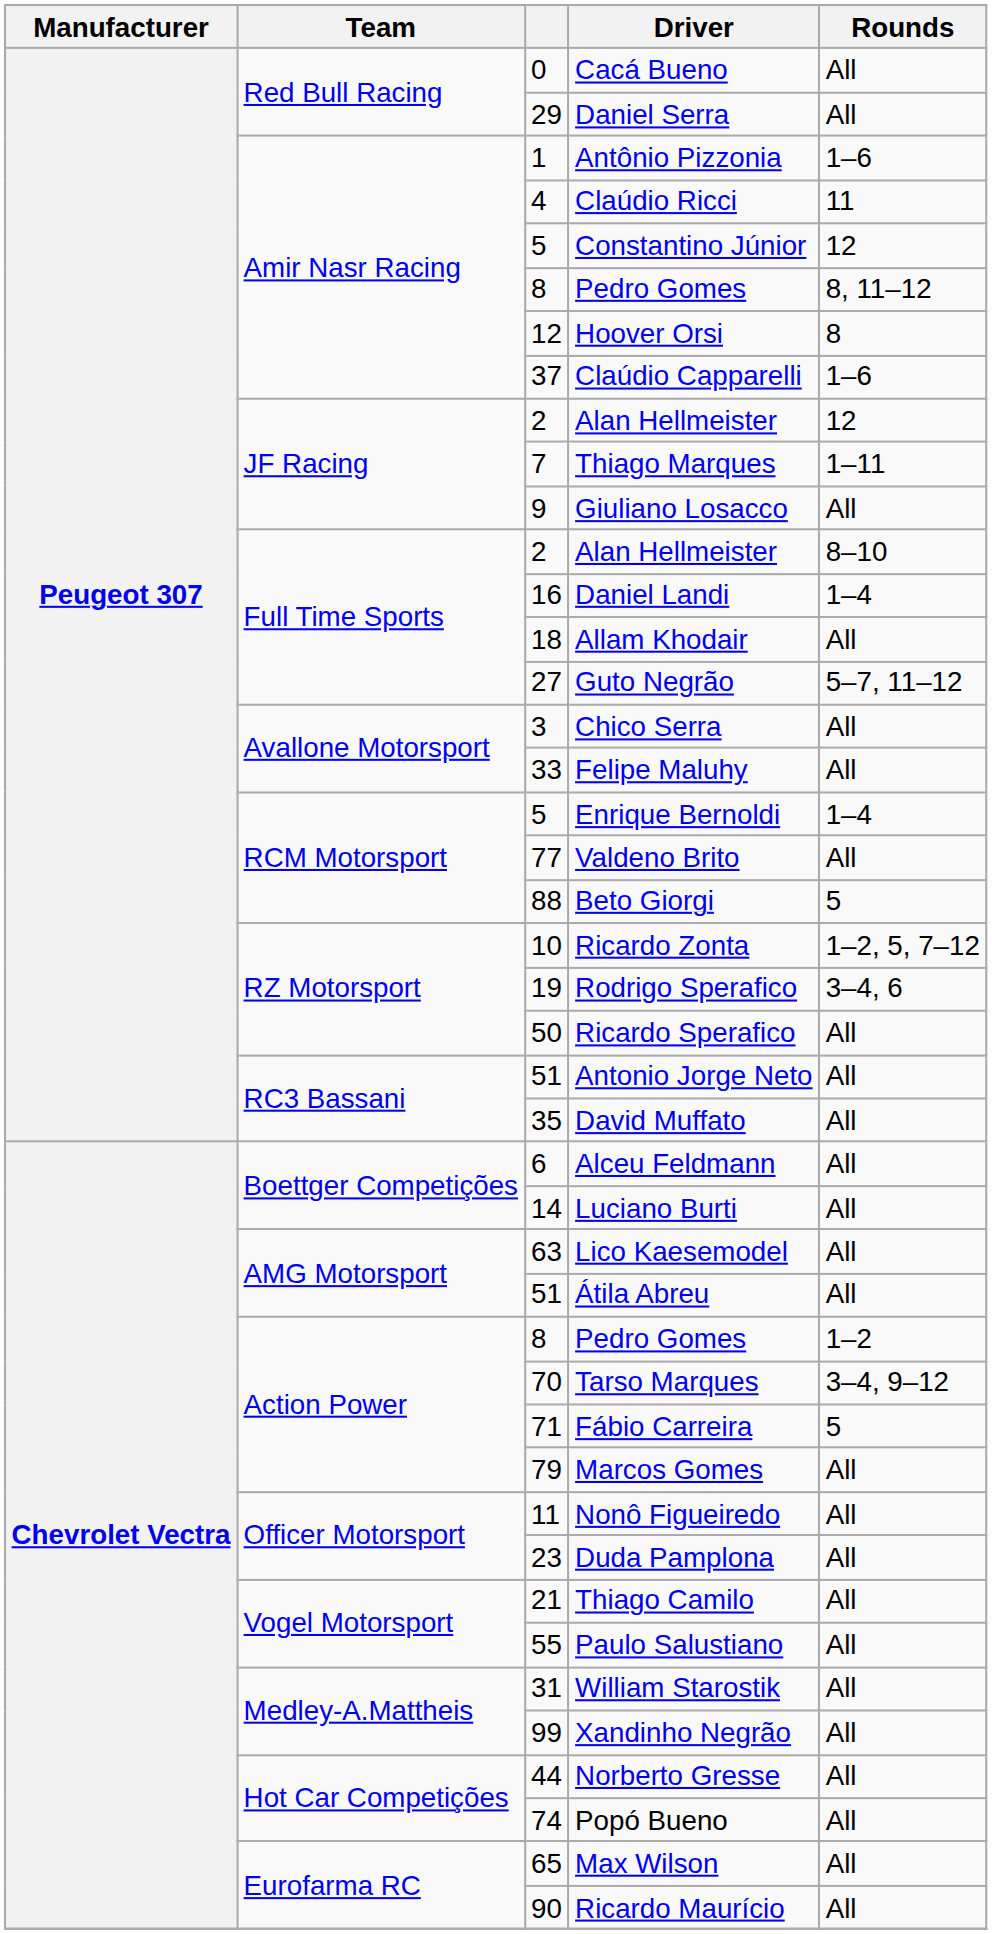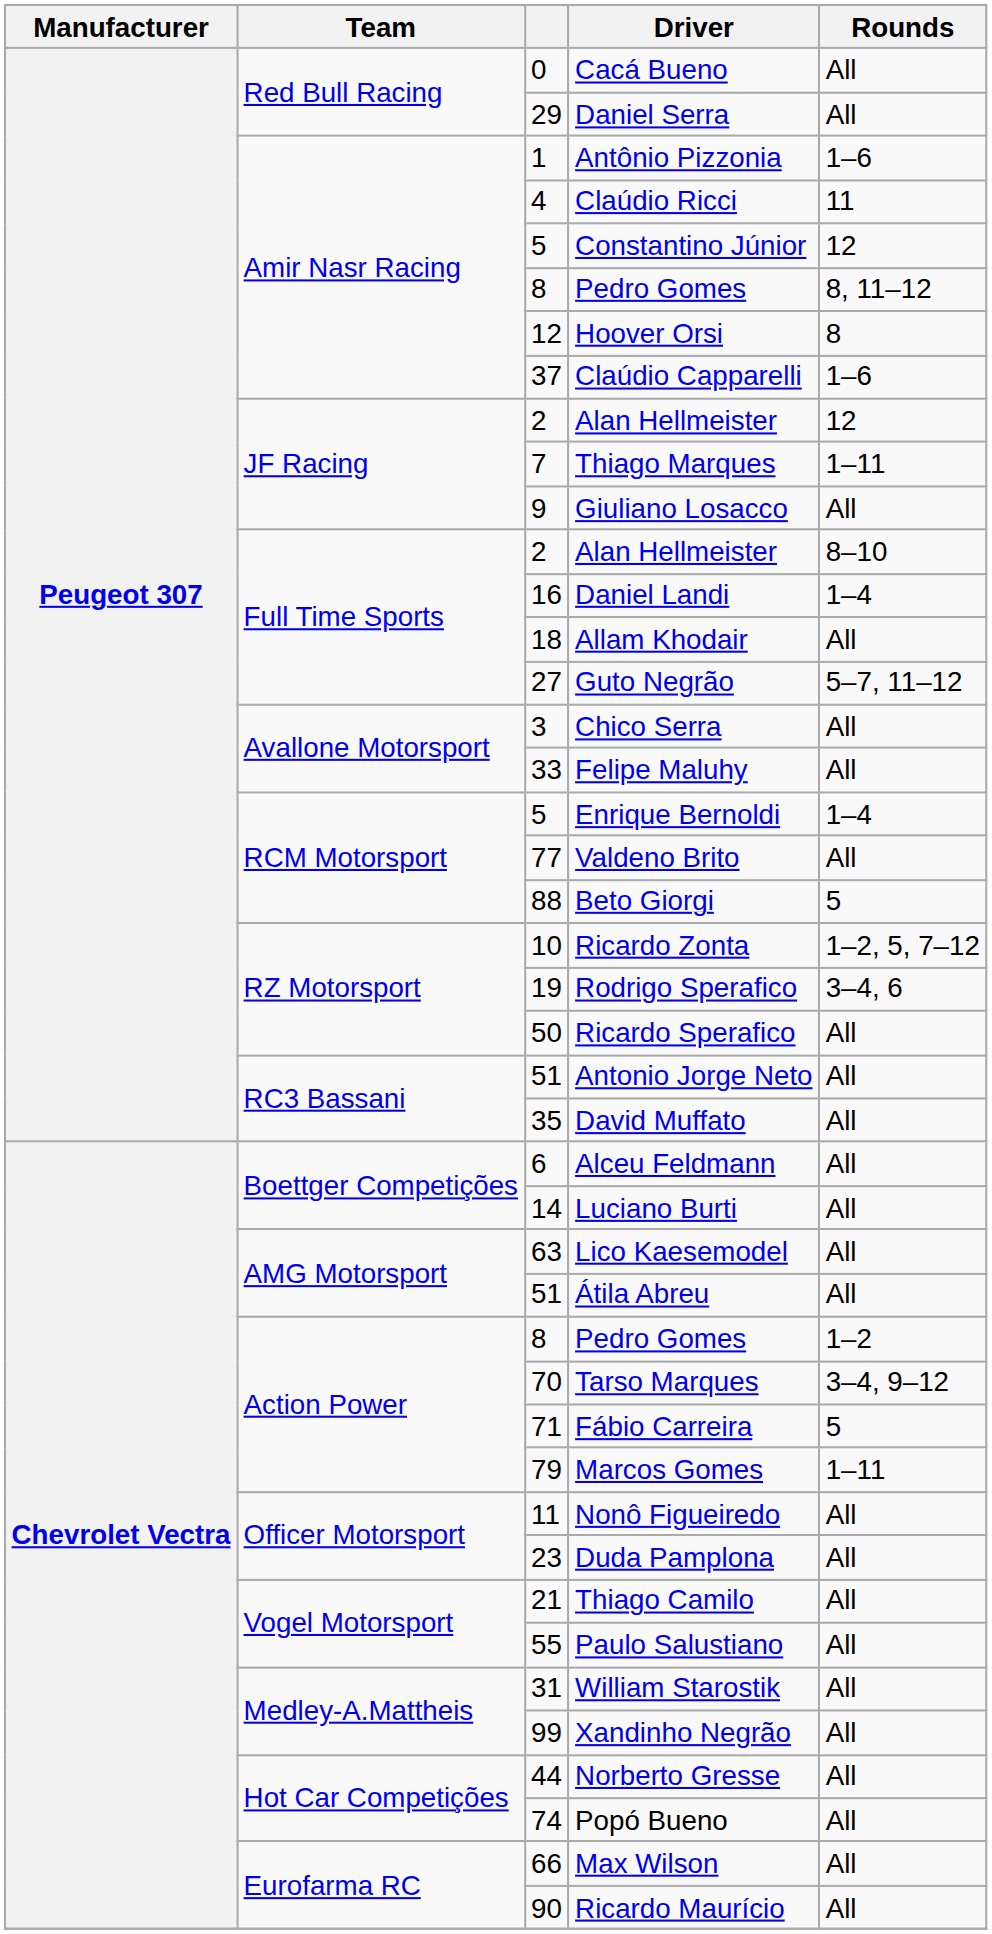Marcos Gomes | Rounds: All -> 1–11
Max Wilson | column 3: 65 -> 66
